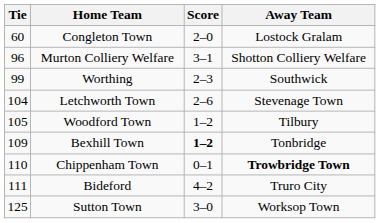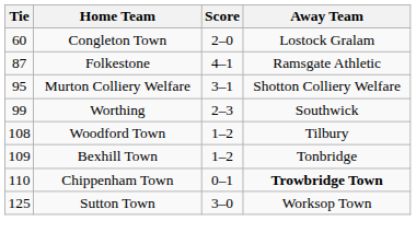+ row: 87 | Folkestone | 4–1 | Ramsgate Athletic
Murton Colliery Welfare | Tie: 96 -> 95
- row: 104 | Letchworth Town | 2–6 | Stevenage Town
Woodford Town | Tie: 105 -> 108
Bexhill Town | Score: bold -> normal
- row: 111 | Bideford | 4–2 | Truro City
